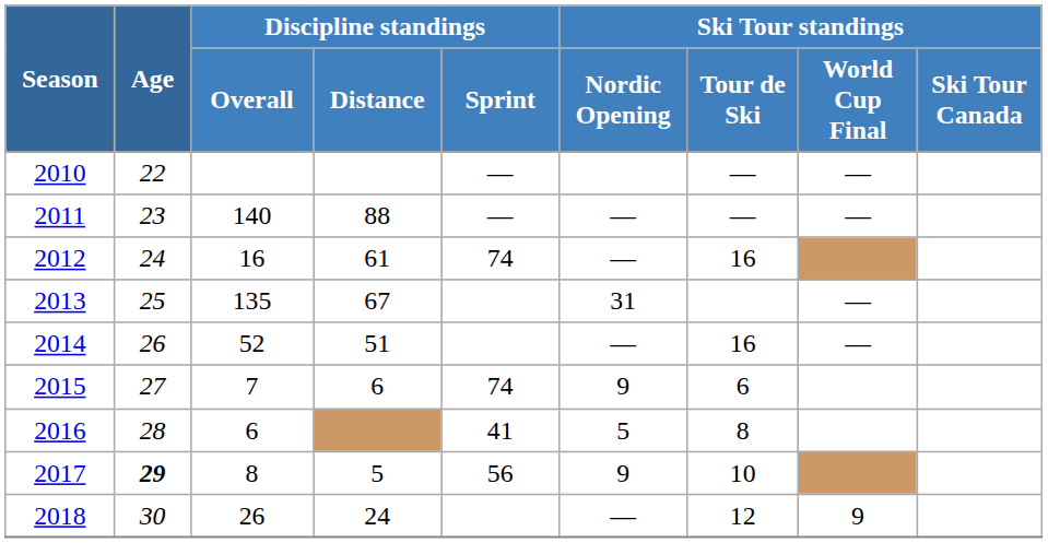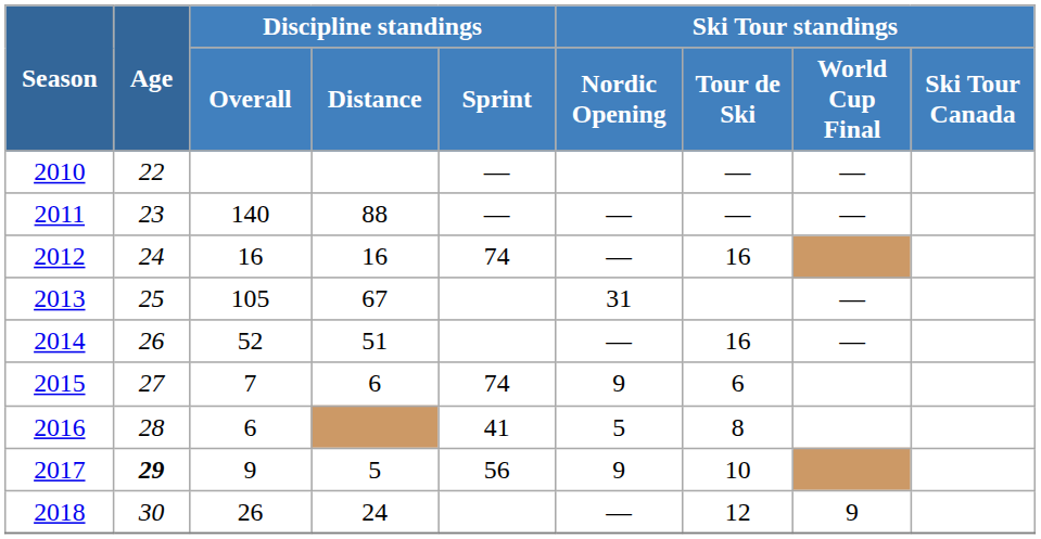2012 | Discipline standings / Distance: 61 -> 16
2013 | Discipline standings / Overall: 135 -> 105
2017 | Discipline standings / Overall: 8 -> 9
